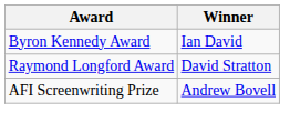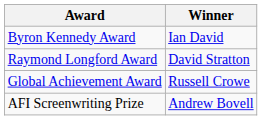+ row: Global Achievement Award | Russell Crowe
